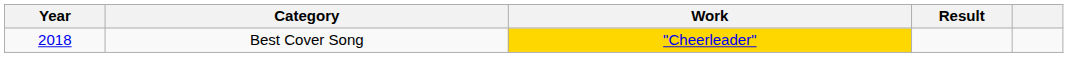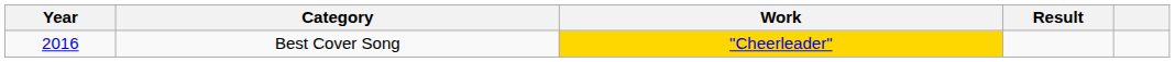Best Cover Song | Year: 2018 -> 2016
